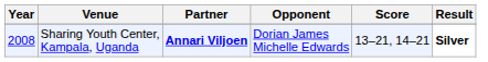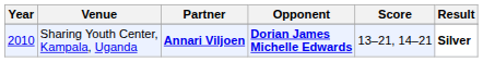Sharing Youth Center, Kampala, Uganda | Year: 2008 -> 2010
Sharing Youth Center, Kampala, Uganda | Opponent: normal -> bold
